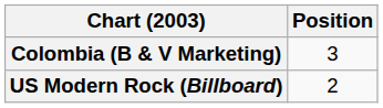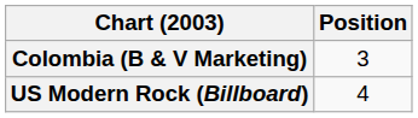US Modern Rock (Billboard) | Position: 2 -> 4
